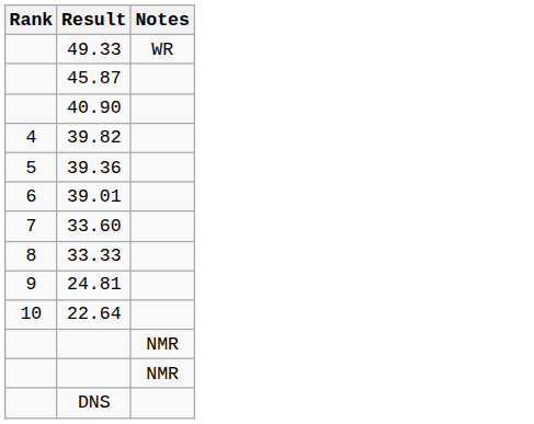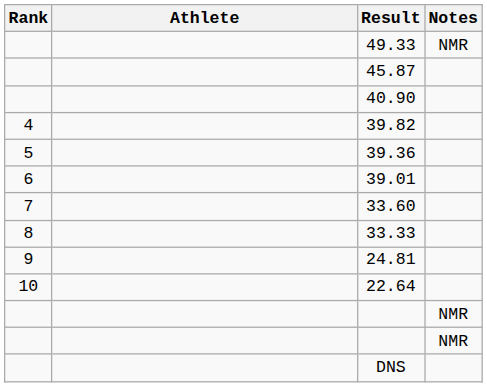+ column: Athlete
49.33 | Notes: WR -> NMR
